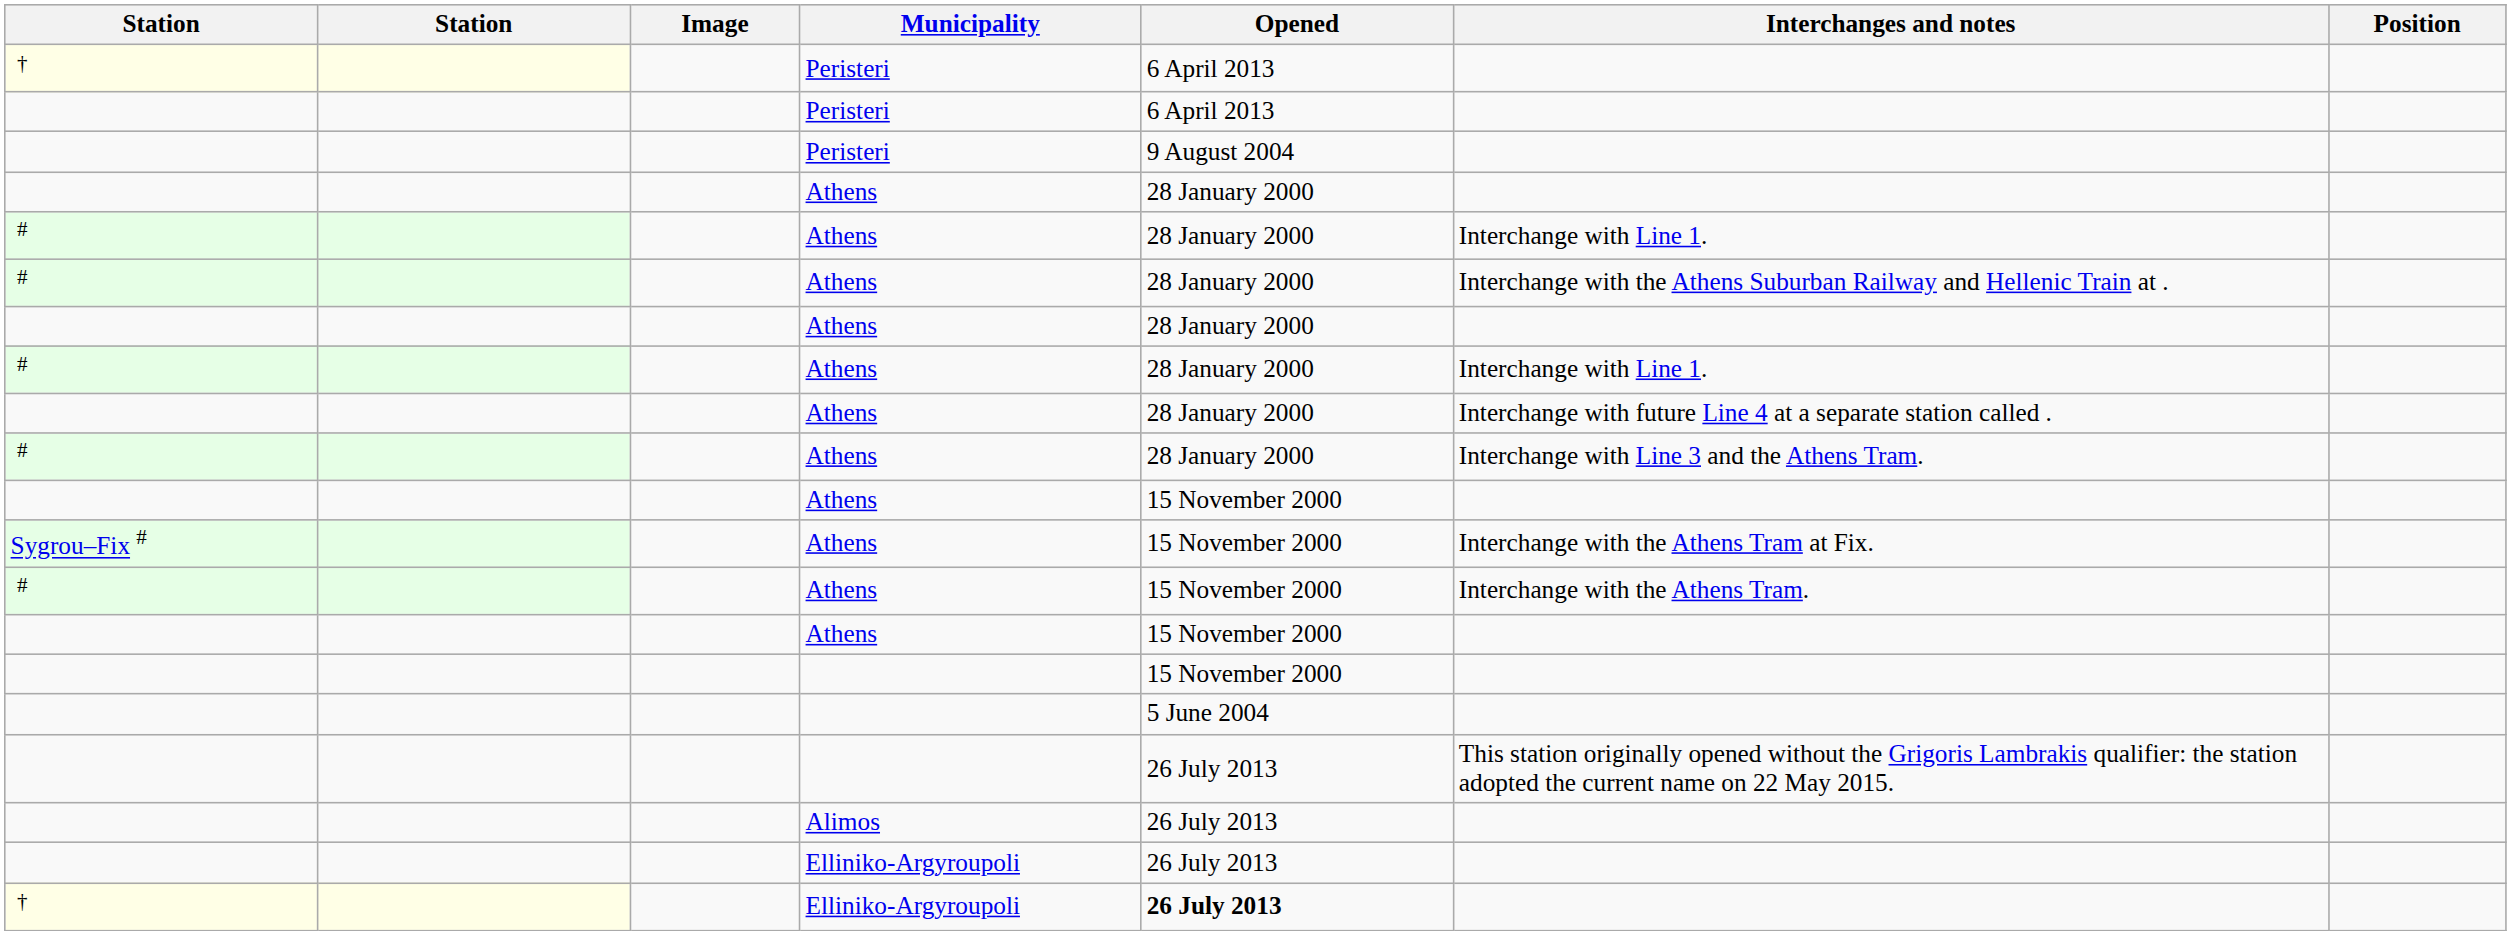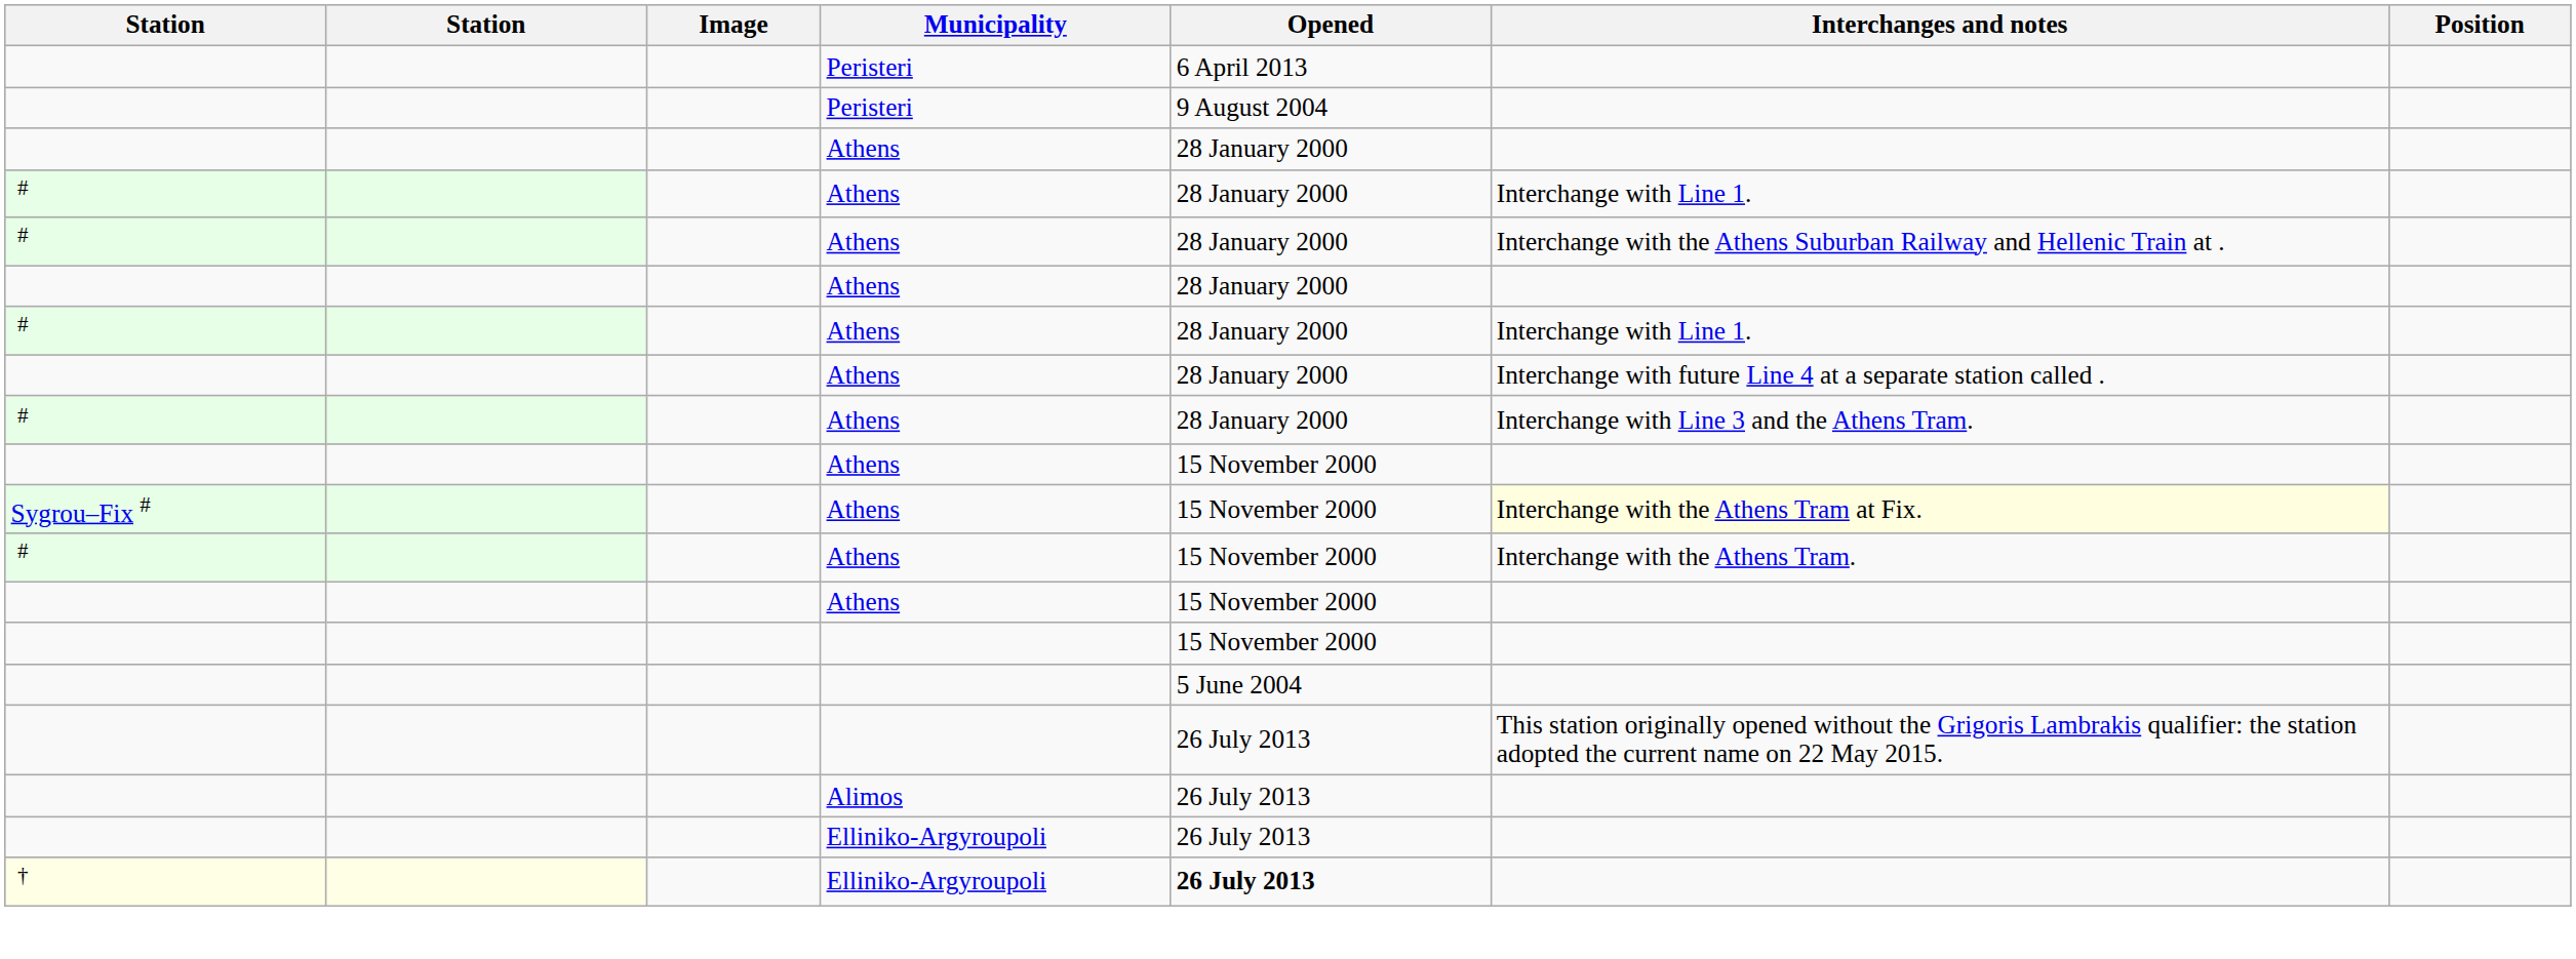- row: † | Peristeri | 6 April 2013
Sygrou–Fix # / Athens | Interchanges and notes: no background -> lightyellow background
